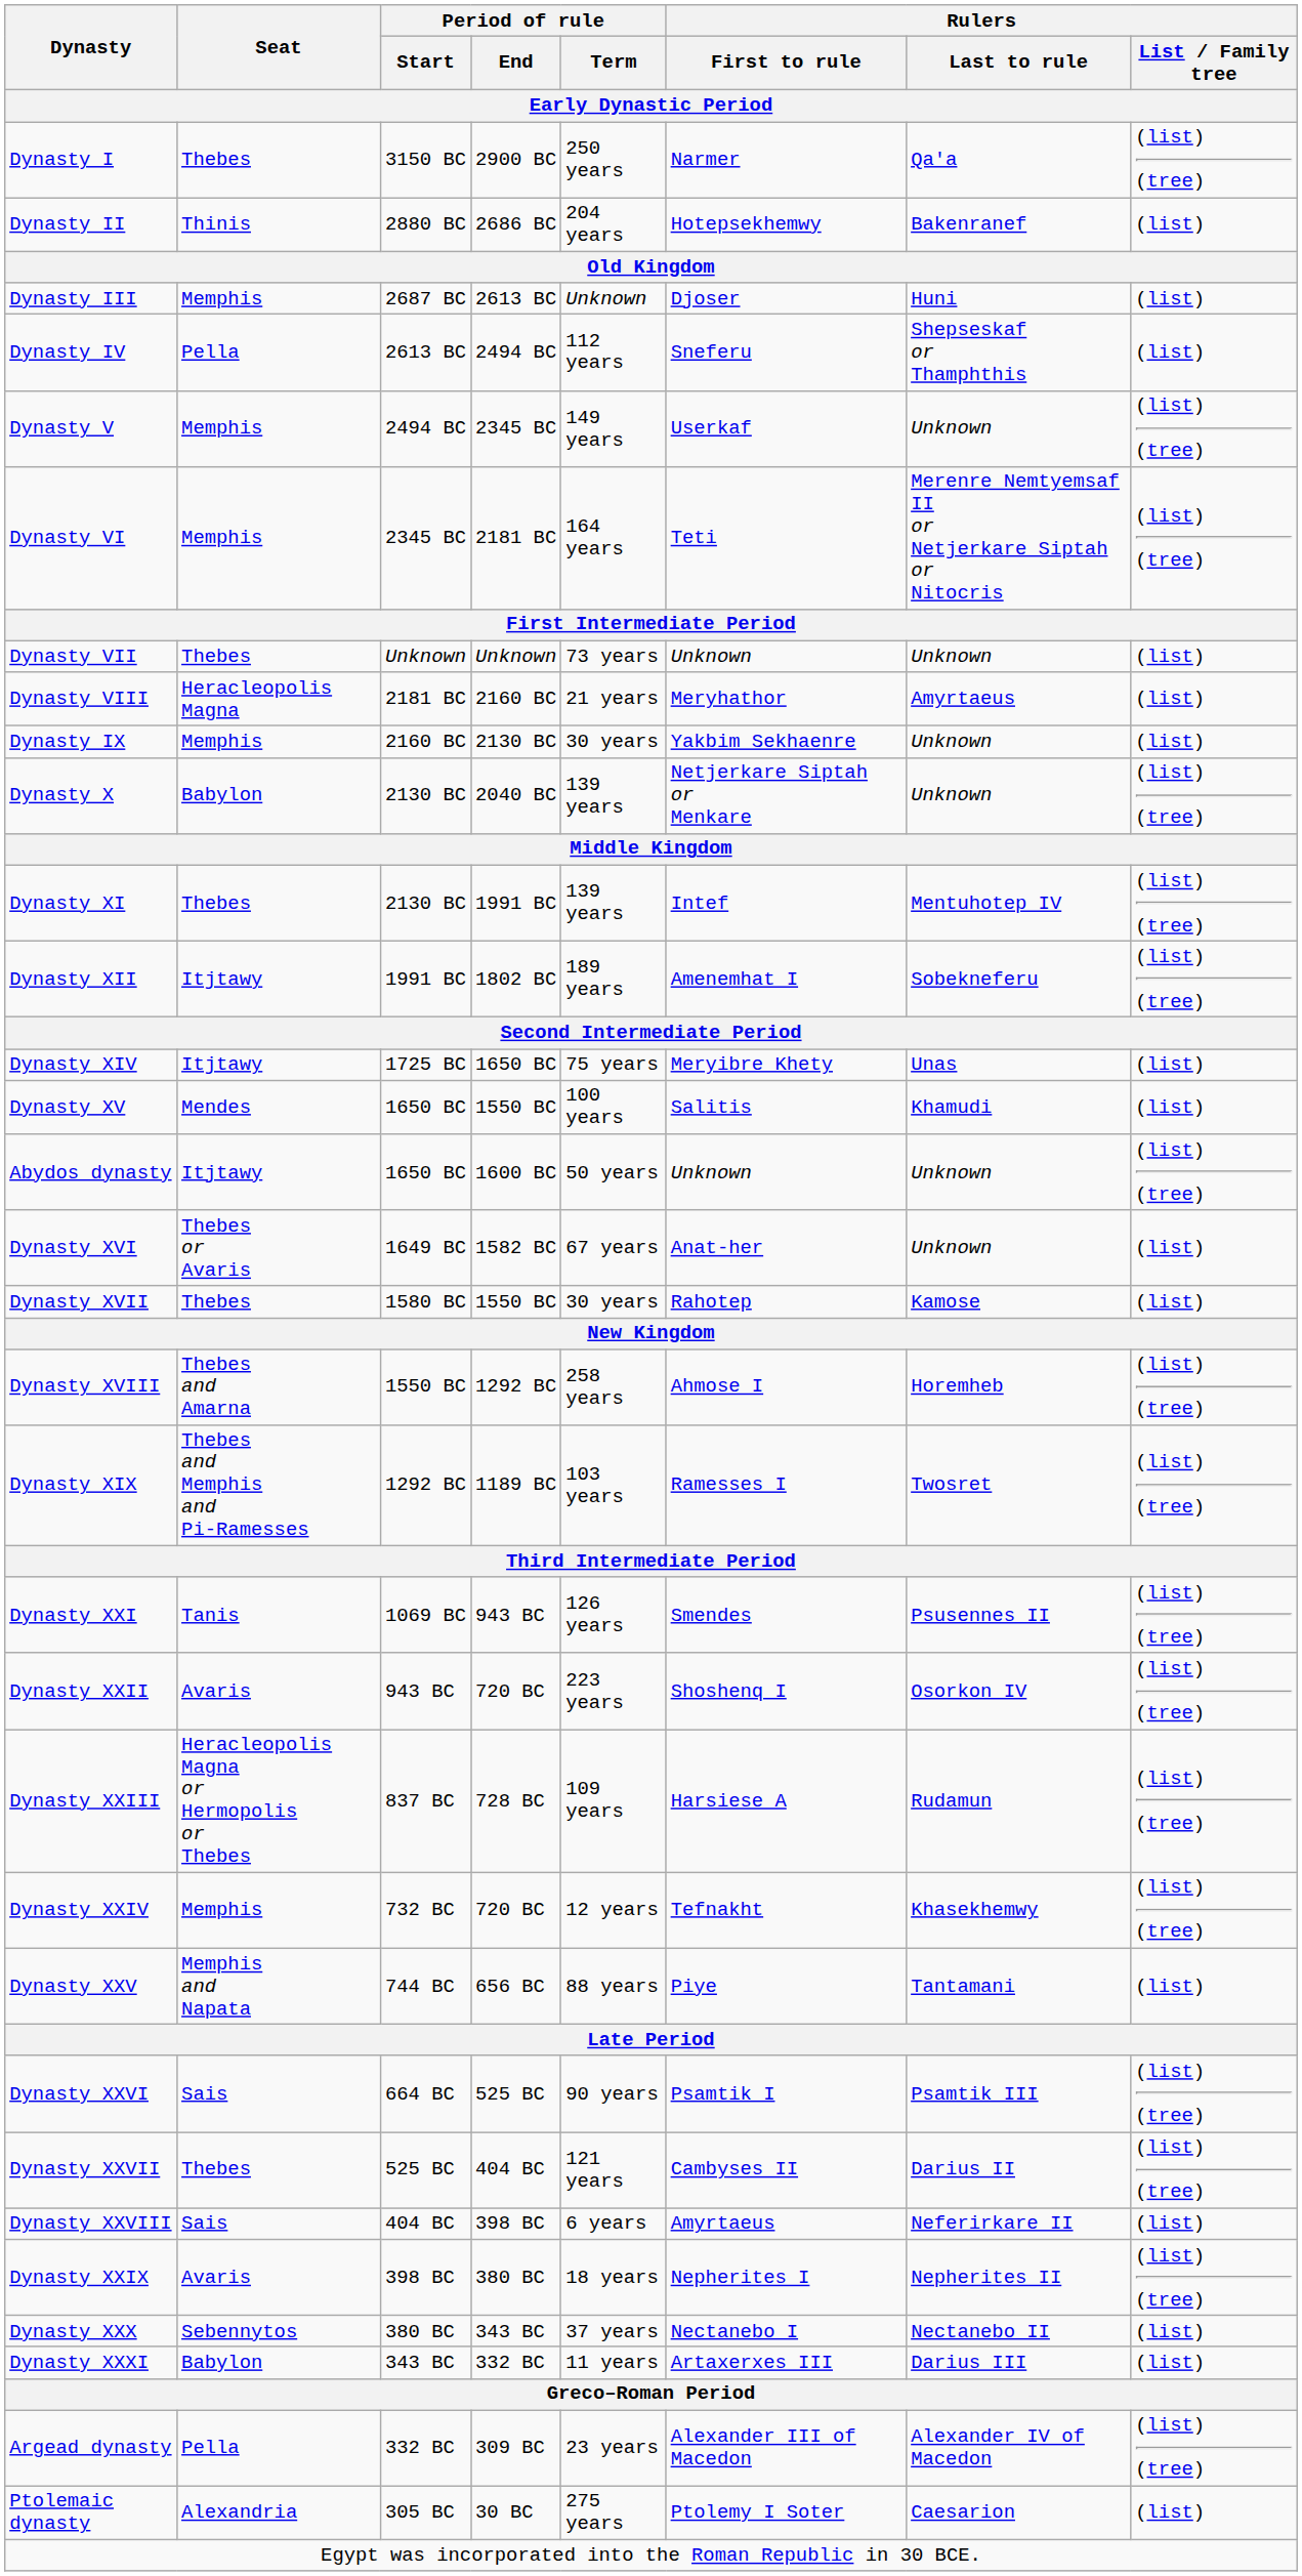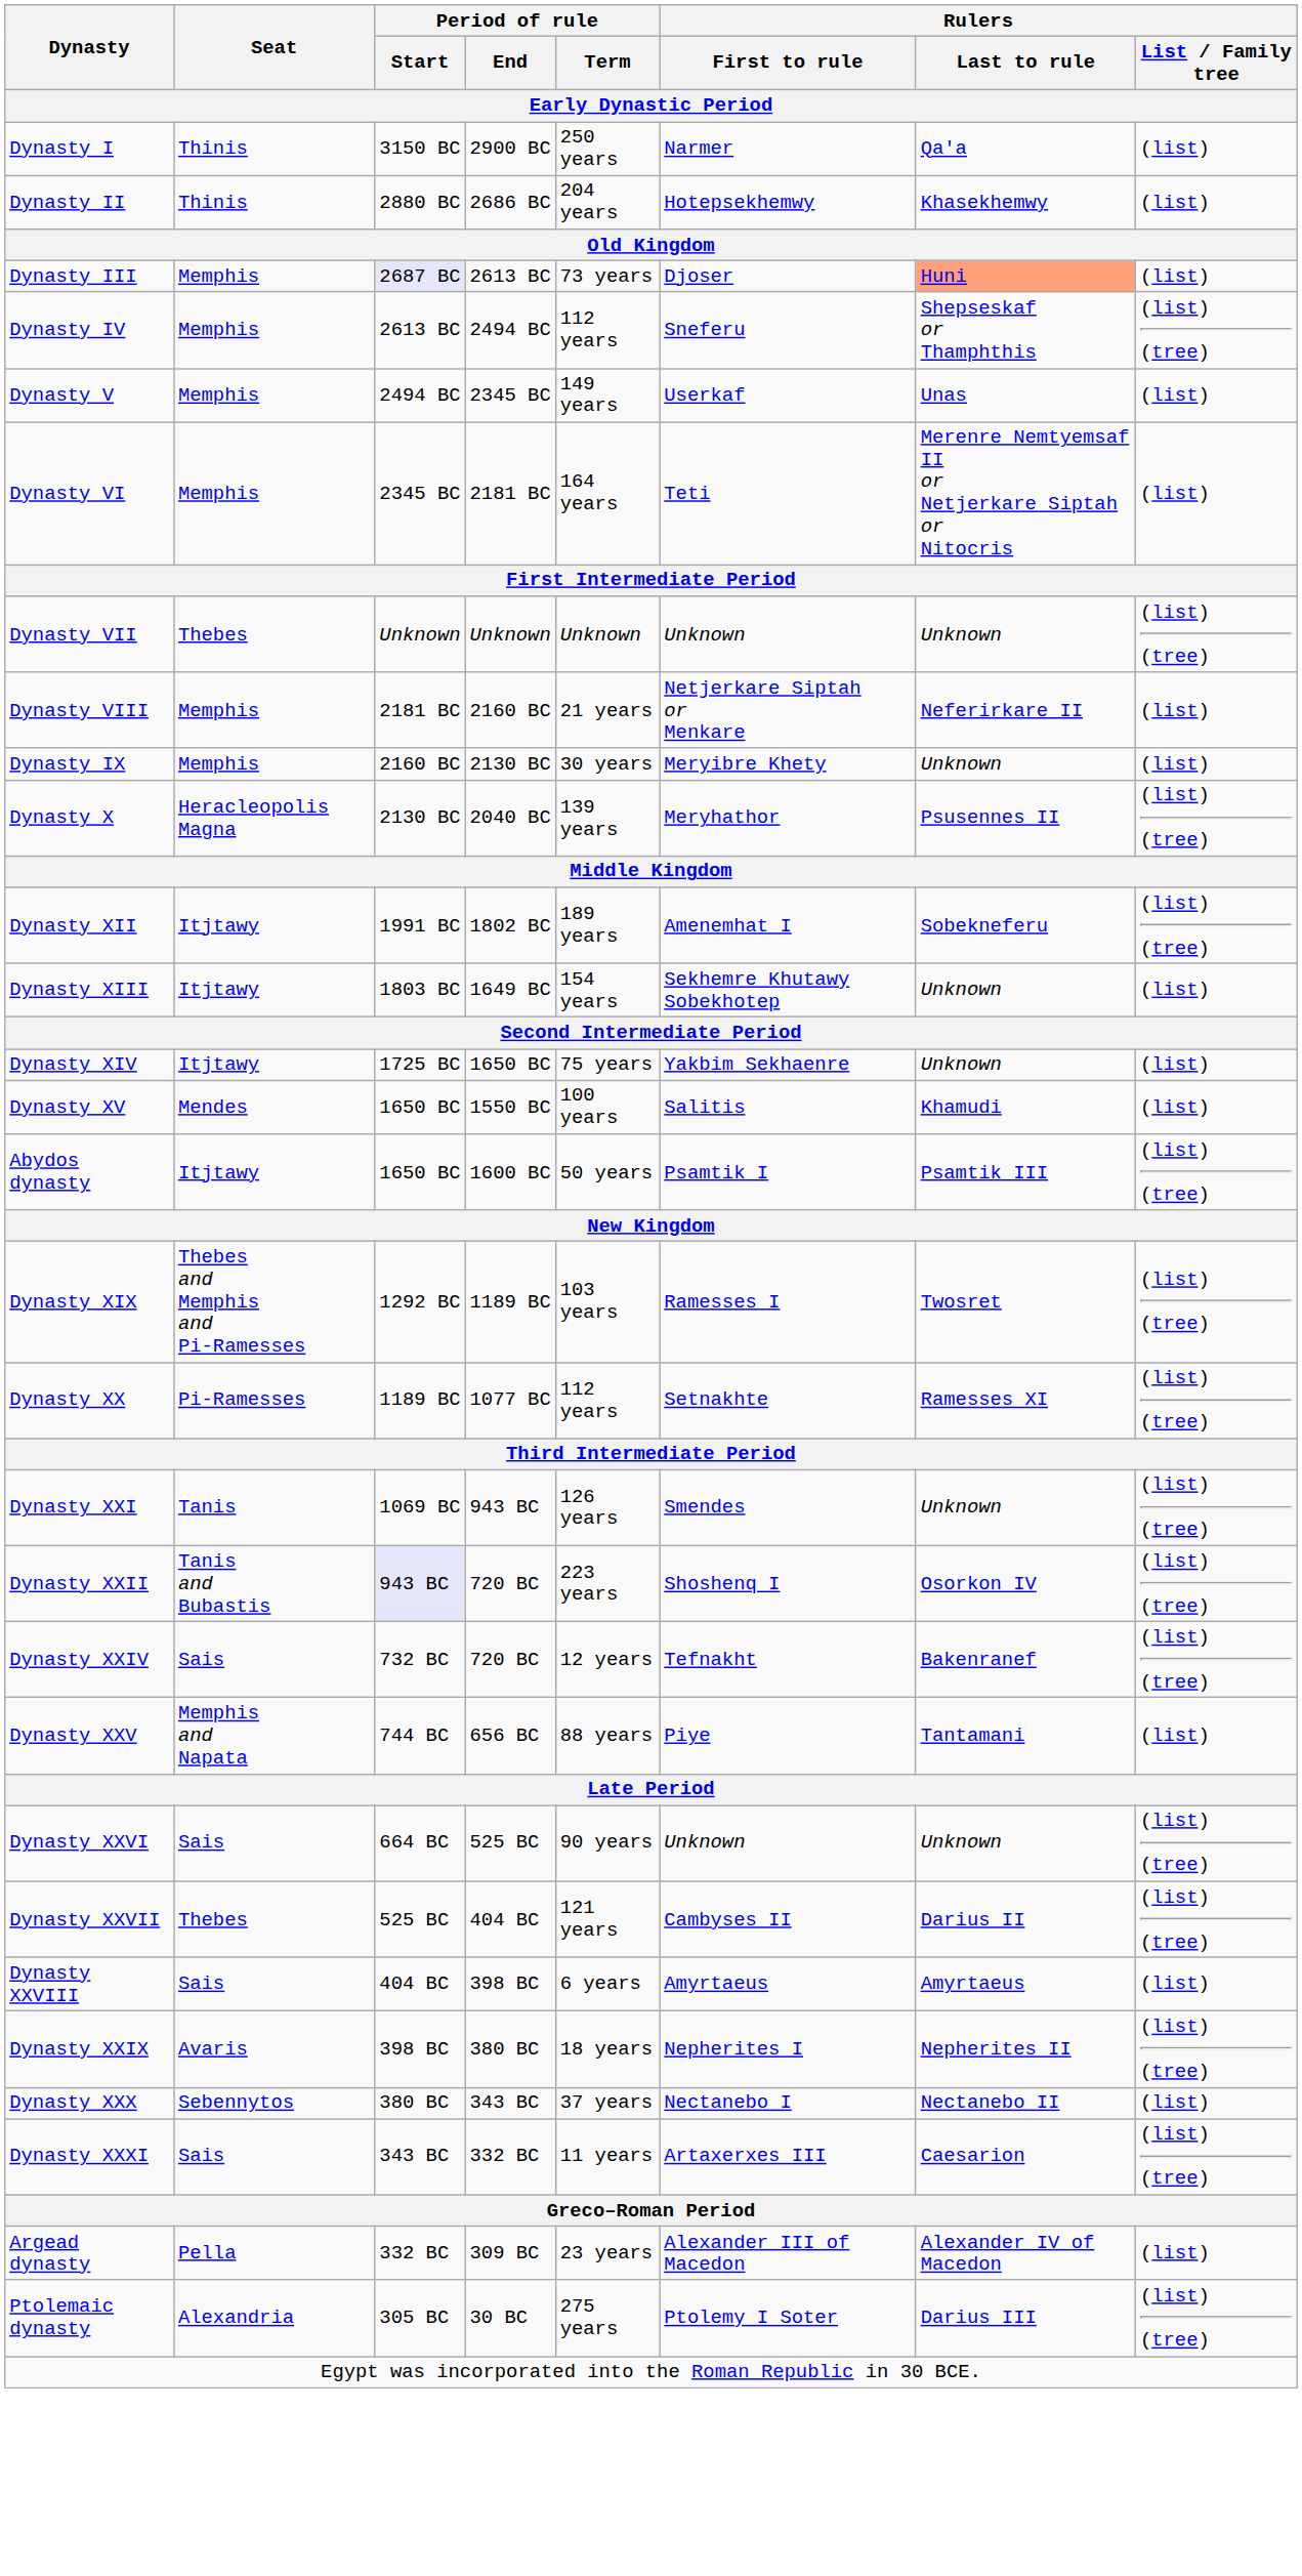Dynasty I | Seat: Thebes -> Thinis
Dynasty I | Rulers / List / Family tree: (list) (tree) -> (list)
Dynasty II | Rulers / Last to rule: Bakenranef -> Khasekhemwy
Dynasty III | Period of rule / Start: no background -> lavender background
Dynasty III | Period of rule / Term: Unknown -> 73 years
Dynasty III | Rulers / Last to rule: no background -> lightsalmon background
Dynasty IV | Seat: Pella -> Memphis
Dynasty IV | Rulers / List / Family tree: (list) -> (list) (tree)
Dynasty V | Rulers / Last to rule: Unknown -> Unas
Dynasty V | Rulers / List / Family tree: (list) (tree) -> (list)
Dynasty VI | Rulers / List / Family tree: (list) (tree) -> (list)
Dynasty VII | Period of rule / Term: 73 years -> Unknown
Dynasty VII | Rulers / List / Family tree: (list) -> (list) (tree)
Dynasty VIII | Seat: Heracleopolis Magna -> Memphis
Dynasty VIII | Rulers / First to rule: Meryhathor -> Netjerkare Siptah or Menkare
Dynasty VIII | Rulers / Last to rule: Amyrtaeus -> Neferirkare II
Dynasty IX | Rulers / First to rule: Yakbim Sekhaenre -> Meryibre Khety
Dynasty X | Seat: Babylon -> Heracleopolis Magna
Dynasty X | Rulers / First to rule: Netjerkare Siptah or Menkare -> Meryhathor
Dynasty X | Rulers / Last to rule: Unknown -> Psusennes II
- row: Dynasty XI | Thebes | 2130 BC | 1991 BC | 139 years | Intef | Mentuhotep IV | (list) (tree)
+ row: Dynasty XIII | Itjtawy | 1803 BC | 1649 BC | 154 years | Sekhemre Khutawy Sobekhotep | Unknown | (list)
Dynasty XIV | Rulers / First to rule: Meryibre Khety -> Yakbim Sekhaenre
Dynasty XIV | Rulers / Last to rule: Unas -> Unknown
Abydos dynasty | Rulers / First to rule: Unknown -> Psamtik I
Abydos dynasty | Rulers / Last to rule: Unknown -> Psamtik III
- row: Dynasty XVI | Thebes or Avaris | 1649 BC | 1582 BC | 67 years | Anat-her | Unknown | (list)
- row: Dynasty XVII | Thebes | 1580 BC | 1550 BC | 30 years | Rahotep | Kamose | (list)
- row: Dynasty XVIII | Thebes and Amarna | 1550 BC | 1292 BC | 258 years | Ahmose I | Horemheb | (list) (tree)
+ row: Dynasty XX | Pi-Ramesses | 1189 BC | 1077 BC | 112 years | Setnakhte | Ramesses XI | (list) (tree)
Dynasty XXI | Rulers / Last to rule: Psusennes II -> Unknown
Dynasty XXII | Seat: Avaris -> Tanis and Bubastis
Dynasty XXII | Period of rule / Start: no background -> lavender background
- row: Dynasty XXIII | Heracleopolis Magna or Hermopolis or Thebes | 837 BC | 728 BC | 109 years | Harsiese A | Rudamun | (list) (tree)
Dynasty XXIV | Seat: Memphis -> Sais
Dynasty XXIV | Rulers / Last to rule: Khasekhemwy -> Bakenranef
Dynasty XXVI | Rulers / First to rule: Psamtik I -> Unknown
Dynasty XXVI | Rulers / Last to rule: Psamtik III -> Unknown
Dynasty XXVIII | Rulers / Last to rule: Neferirkare II -> Amyrtaeus
Dynasty XXXI | Seat: Babylon -> Sais
Dynasty XXXI | Rulers / Last to rule: Darius III -> Caesarion
Dynasty XXXI | Rulers / List / Family tree: (list) -> (list) (tree)
Argead dynasty | Rulers / List / Family tree: (list) (tree) -> (list)
Ptolemaic dynasty | Rulers / Last to rule: Caesarion -> Darius III
Ptolemaic dynasty | Rulers / List / Family tree: (list) -> (list) (tree)
